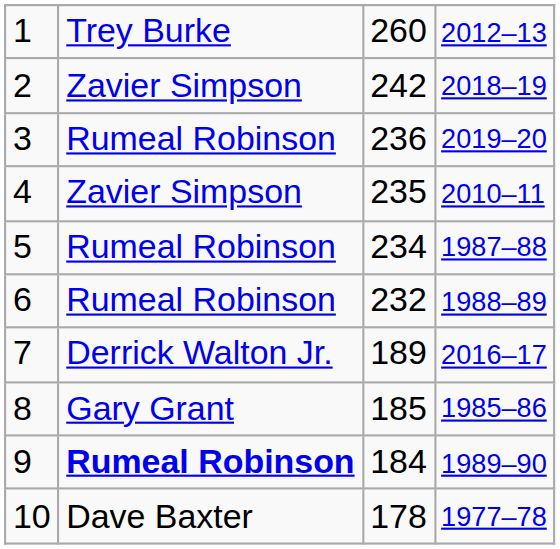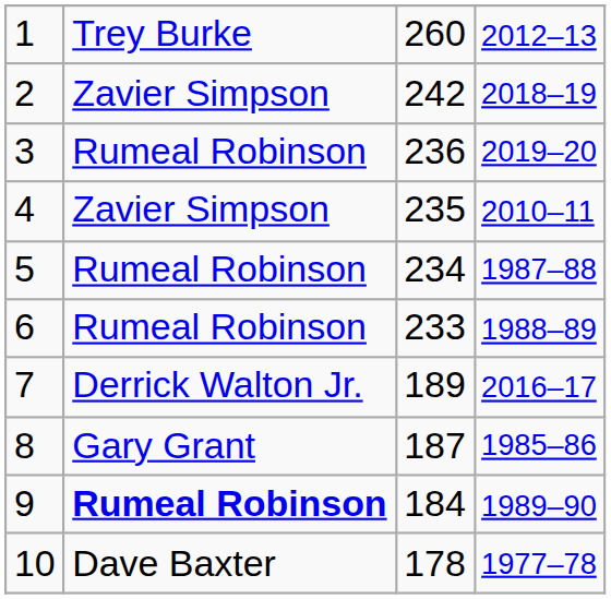6 | column 3: 232 -> 233
8 | column 3: 185 -> 187
